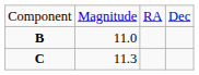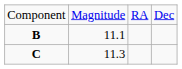B | column 2: 11.0 -> 11.1
